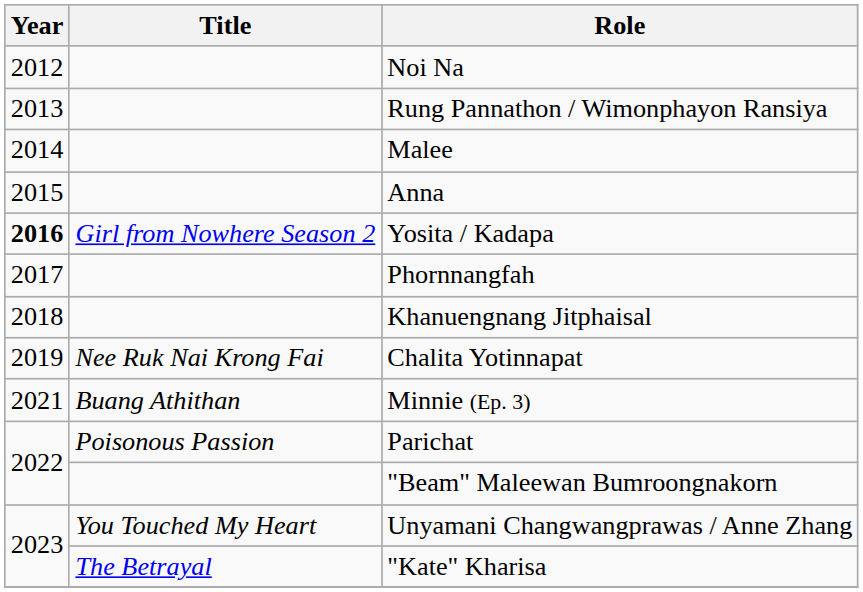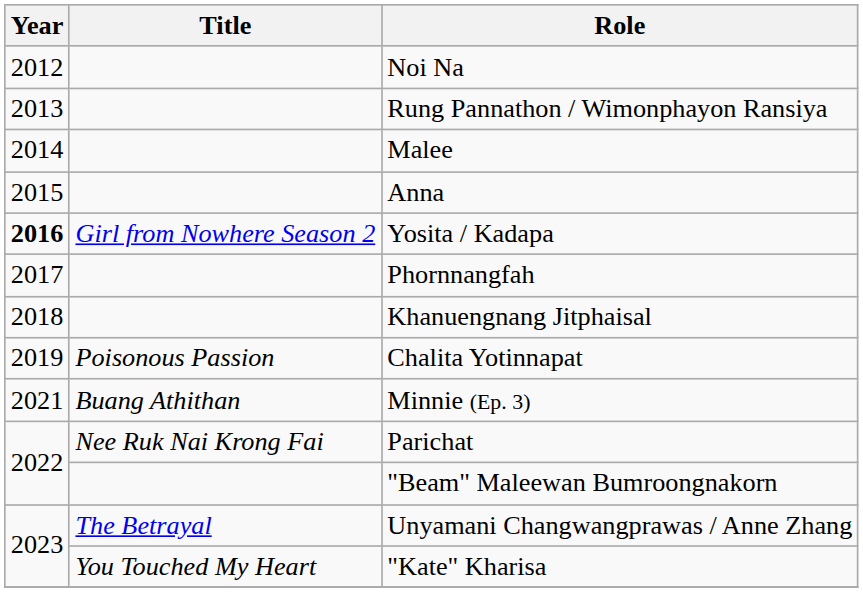Chalita Yotinnapat | Title: Nee Ruk Nai Krong Fai -> Poisonous Passion
Parichat | Title: Poisonous Passion -> Nee Ruk Nai Krong Fai
Unyamani Changwangprawas / Anne Zhang | Title: You Touched My Heart -> The Betrayal
"Kate" Kharisa | Title: The Betrayal -> You Touched My Heart
